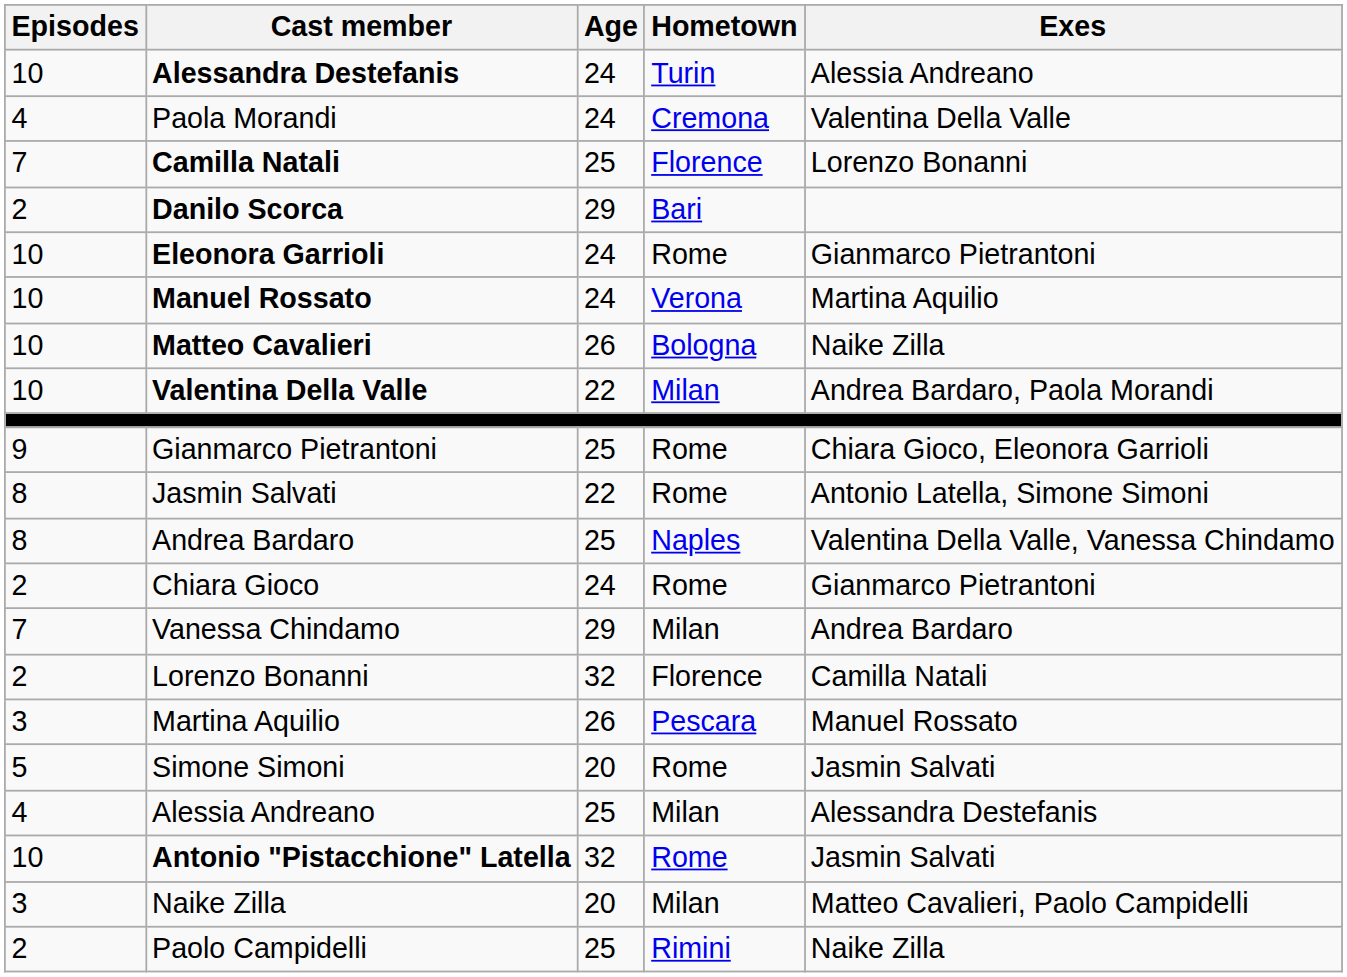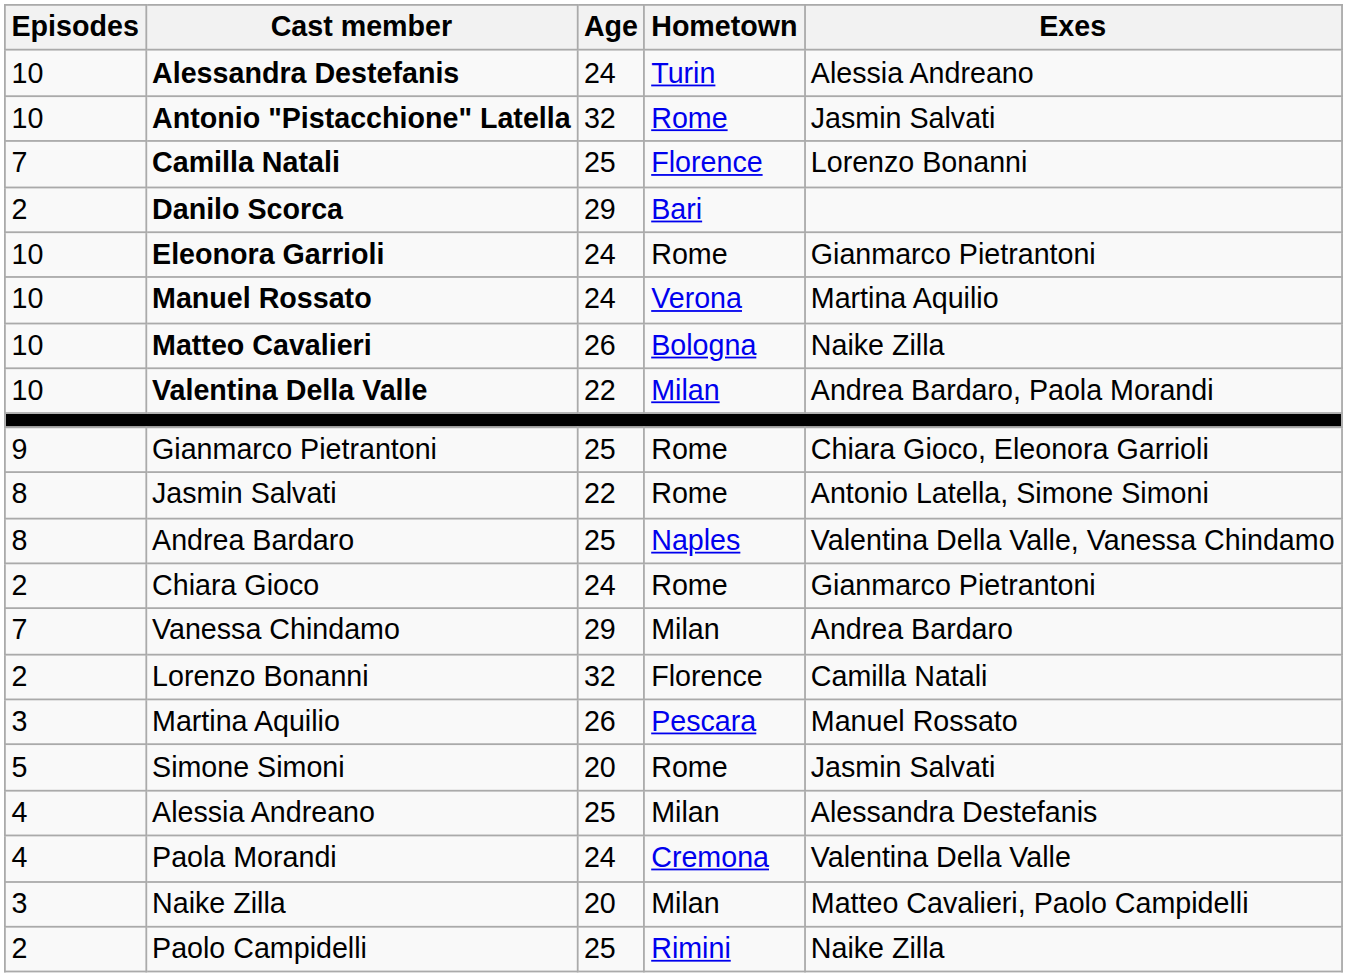rows swapped: Antonio "Pistacchione" Latella <-> Paola Morandi
